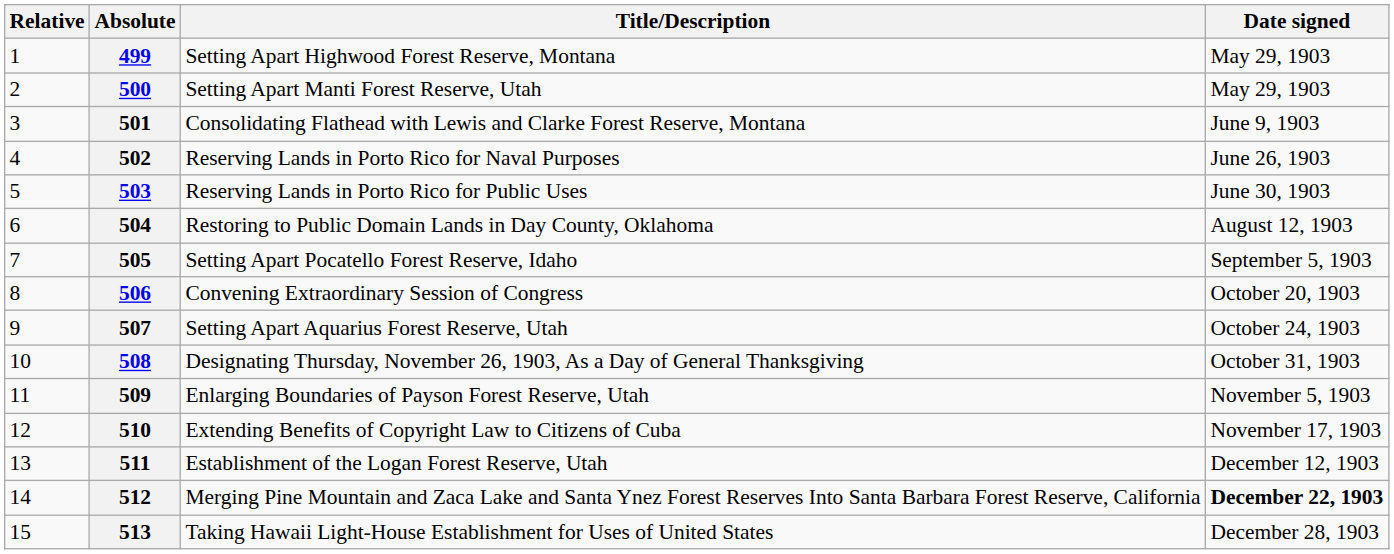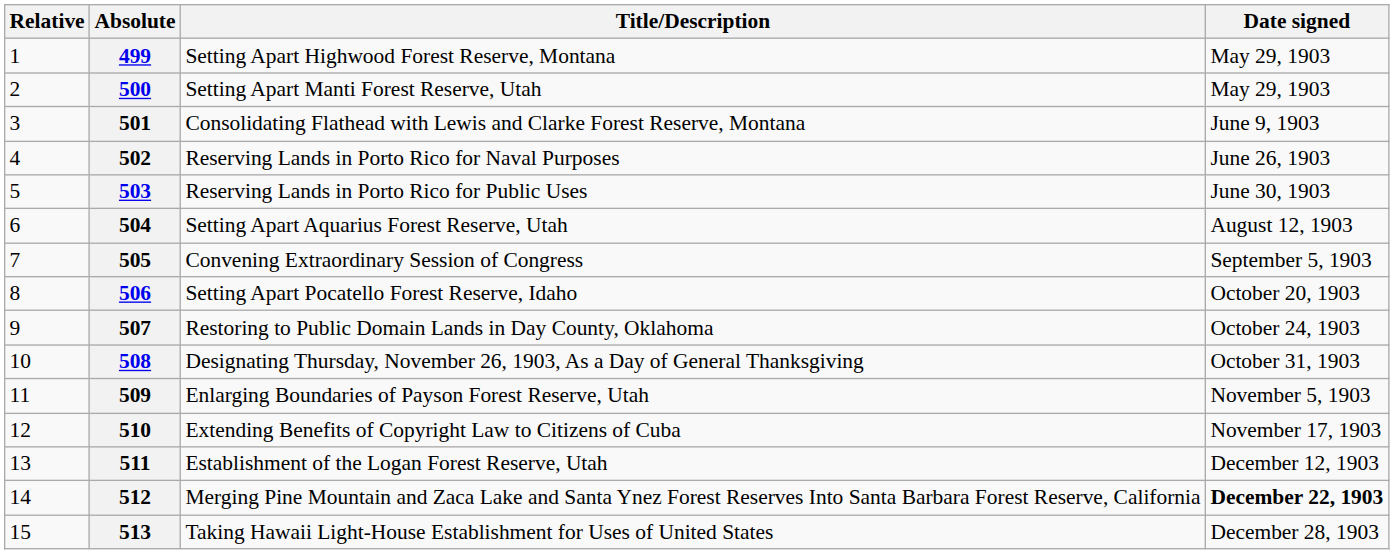504 | Title/Description: Restoring to Public Domain Lands in Day County, Oklahoma -> Setting Apart Aquarius Forest Reserve, Utah
505 | Title/Description: Setting Apart Pocatello Forest Reserve, Idaho -> Convening Extraordinary Session of Congress
506 | Title/Description: Convening Extraordinary Session of Congress -> Setting Apart Pocatello Forest Reserve, Idaho
507 | Title/Description: Setting Apart Aquarius Forest Reserve, Utah -> Restoring to Public Domain Lands in Day County, Oklahoma
